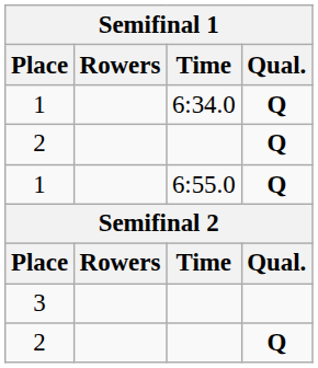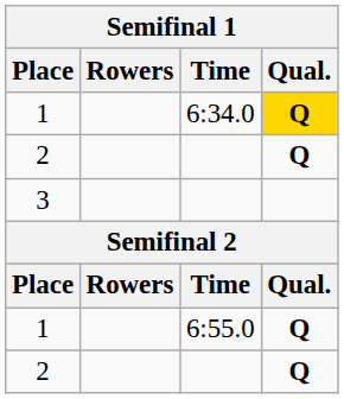1 / 6:34.0 | Qual.: no background -> gold background
rows swapped: 3 <-> 1 / 6:55.0
